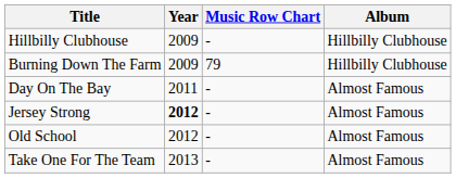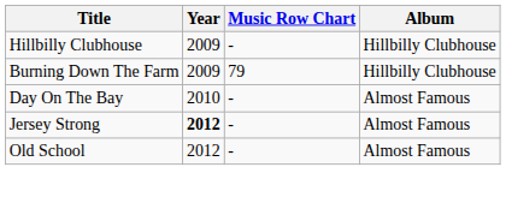Day On The Bay | Year: 2011 -> 2010
- row: Take One For The Team | 2013 | - | Almost Famous
